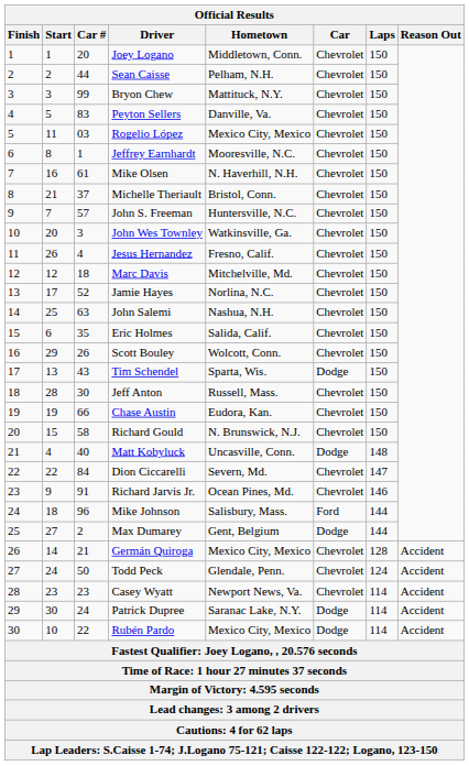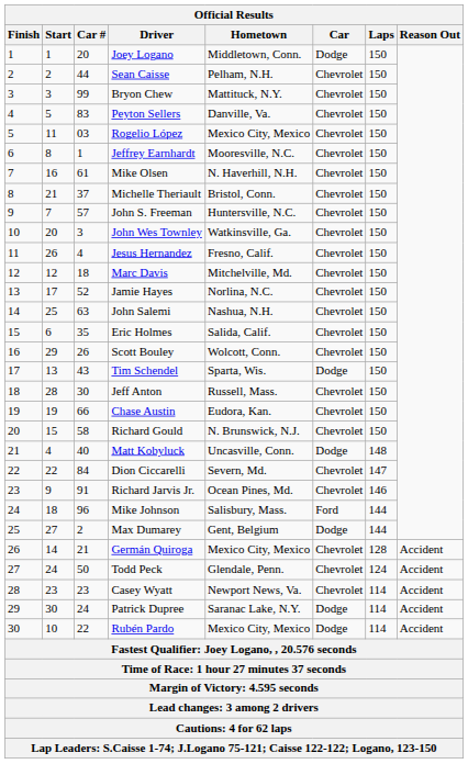Joey Logano | Car: Chevrolet -> Dodge
